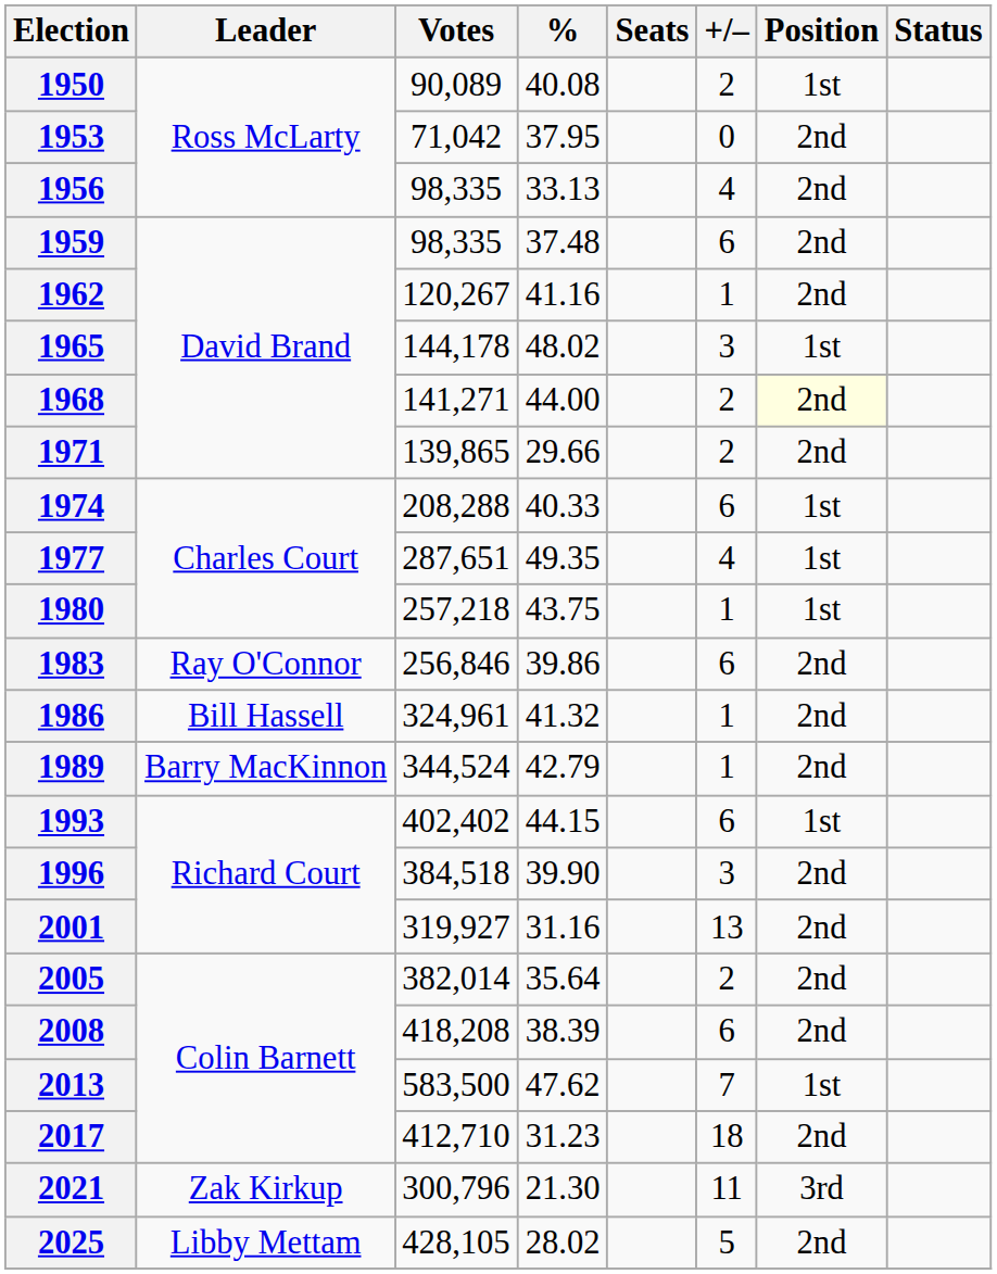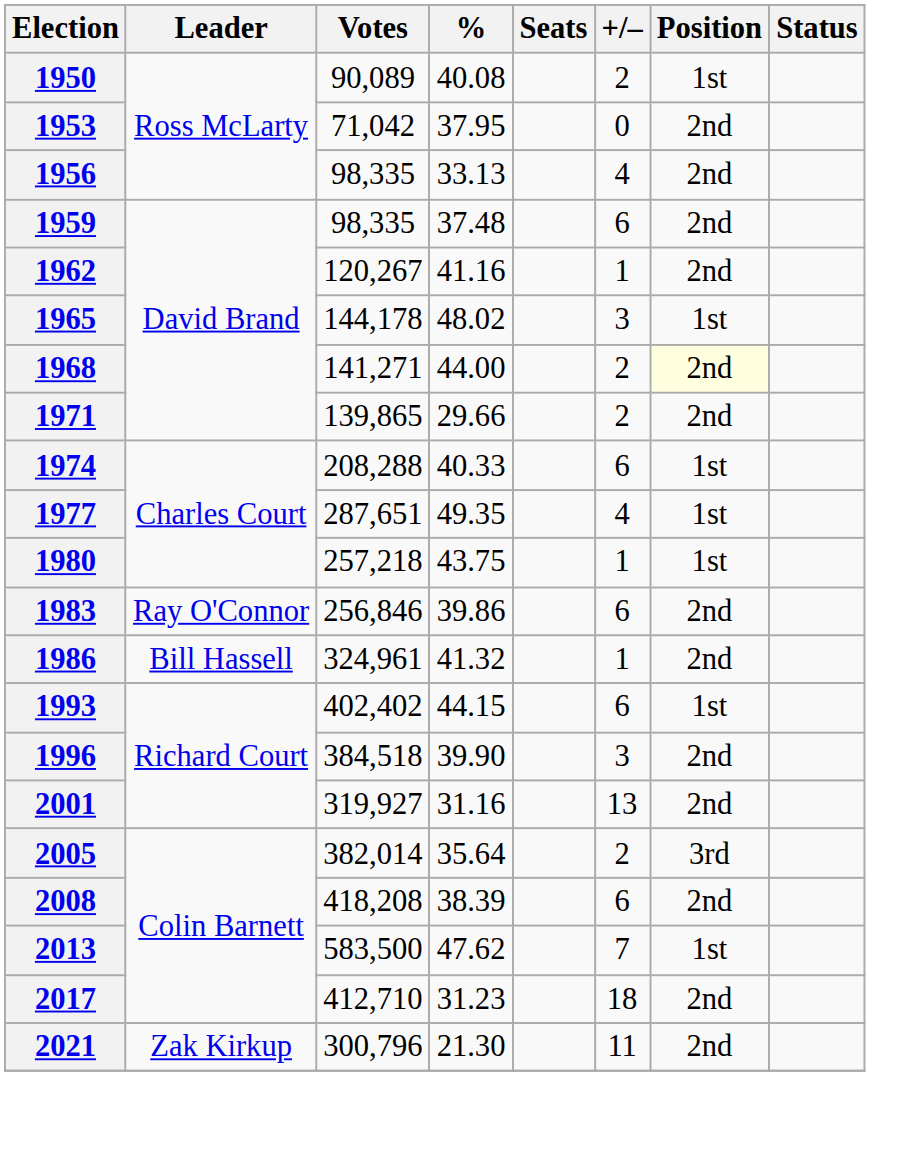- row: 1989 | Barry MacKinnon | 344,524 | 42.79 | 1 | 2nd
2005 | Position: 2nd -> 3rd
2021 | Position: 3rd -> 2nd
- row: 2025 | Libby Mettam | 428,105 | 28.02 | 5 | 2nd
